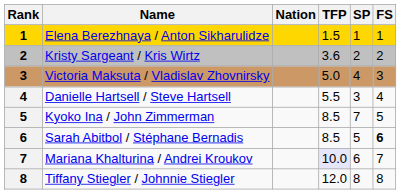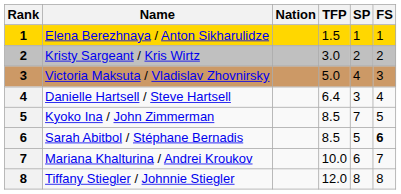Kristy Sargeant / Kris Wirtz | TFP: 3.6 -> 3.0
Danielle Hartsell / Steve Hartsell | TFP: 5.5 -> 6.4
Mariana Khalturina / Andrei Kroukov | TFP: lavender background -> no background
